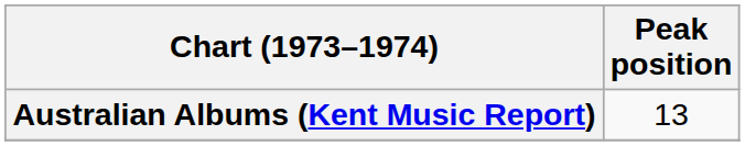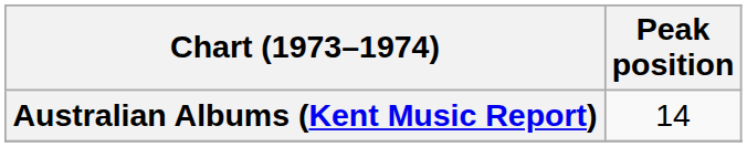Australian Albums (Kent Music Report) | Peak position: 13 -> 14
